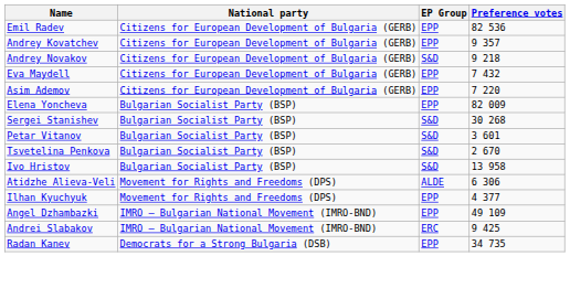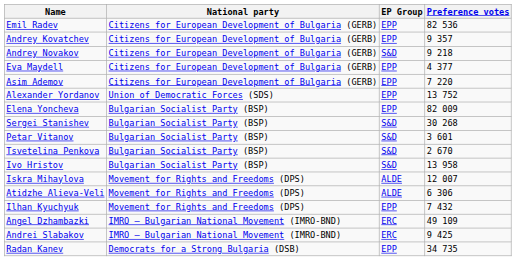Eva Maydell | Preference votes: 7 432 -> 4 377
+ row: Alexander Yordanov | Union of Democratic Forces (SDS) | EPP | 13 752
+ row: Iskra Mihaylova | Movement for Rights and Freedoms (DPS) | ALDE | 12 007
Ilhan Kyuchyuk | Preference votes: 4 377 -> 7 432
Angel Dzhambazki | EP Group: EPP -> ERC
